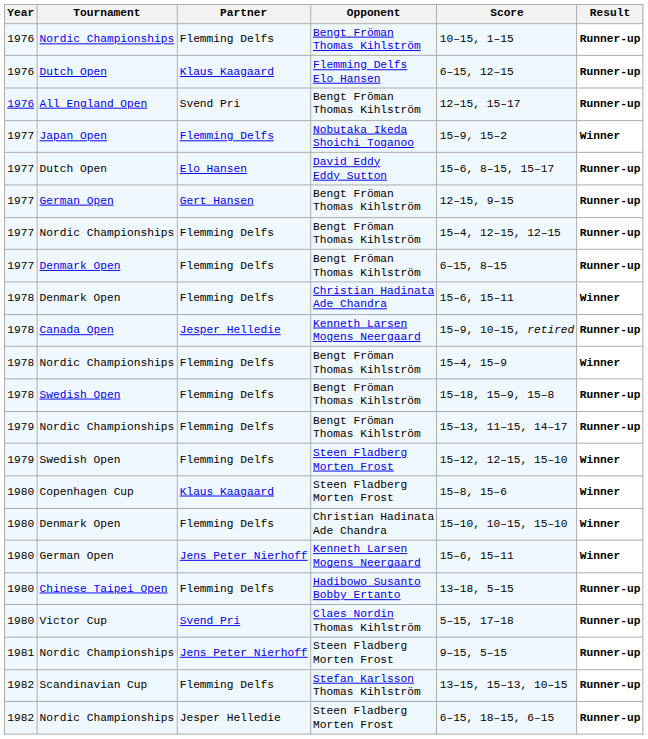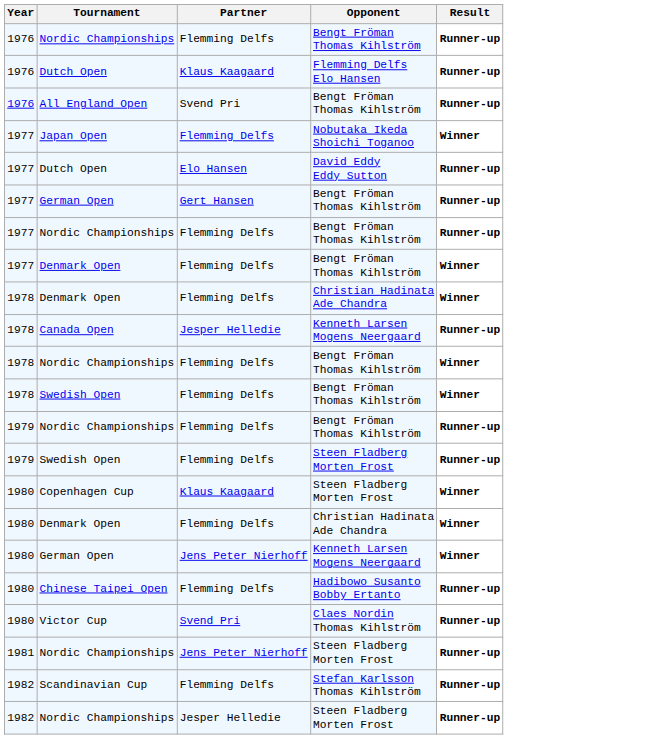- column: Score | 10–15, 1–15 | 6–15, 12–15 | 12–15, 15–17 | 15–9, 15–2 | 15–6, 8–15, 15–17 | 12–15, 9–15 | 15–4, 12–15, 12–15 | 6–15, 8–15 | 15–6, 15–11 | 15–9, 10–15, retired | 15–4, 15–9 | 15–18, 15–9, 15–8 | 15–13, 11–15, 14–17 | 15–12, 12–15, 15–10 | 15–8, 15–6 | 15–10, 10–15, 15–10 | 15–6, 15–11 | 13–18, 5–15 | 5–15, 17–18 | 9–15, 5–15 | 13–15, 15–13, 10–15 | 6–15, 18–15, 6–15
1977 / Denmark Open | Result: Runner-up -> Winner
1978 / Swedish Open | Result: Runner-up -> Winner
1979 / Swedish Open | Result: Winner -> Runner-up
